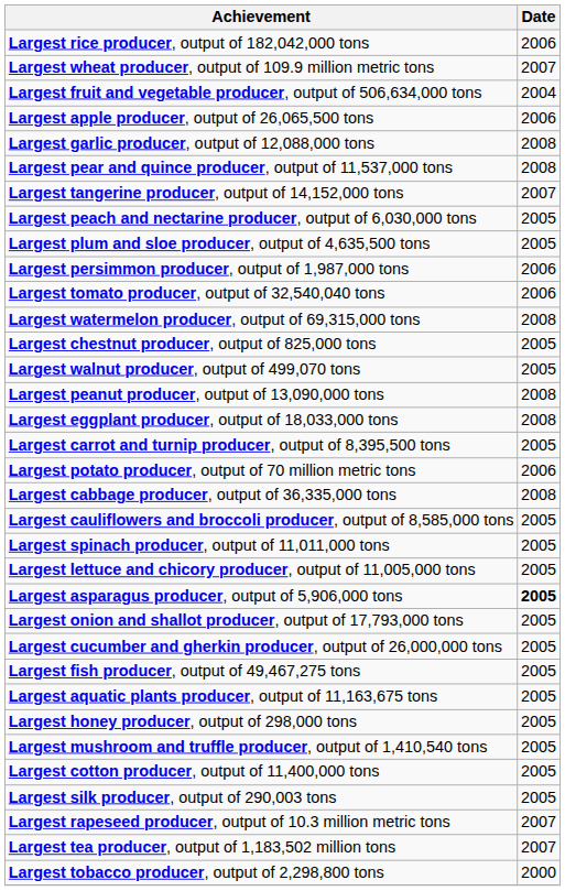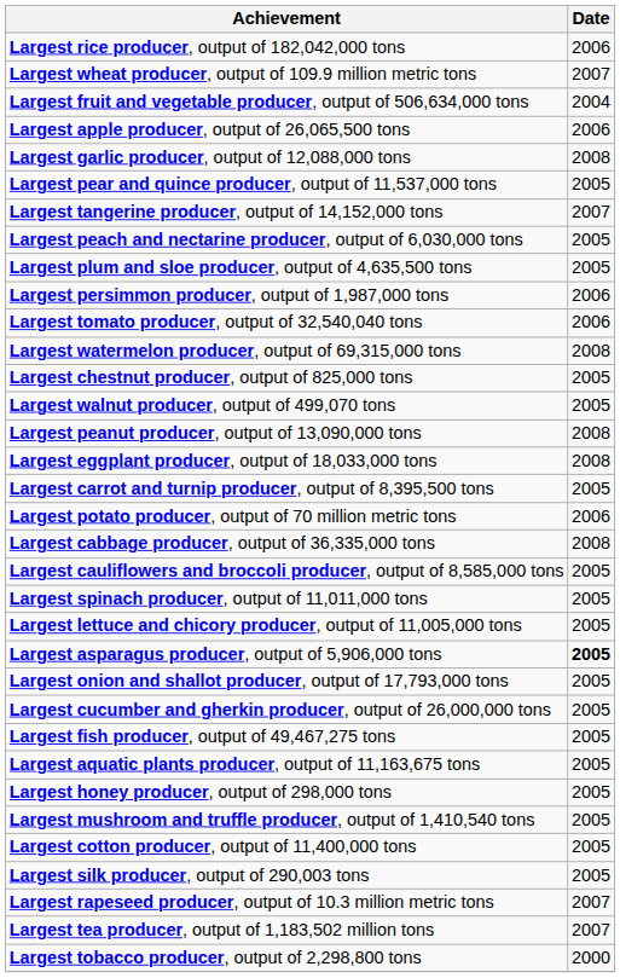Largest pear and quince producer, output of 11,537,000 tons | Date: 2008 -> 2005
